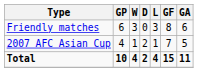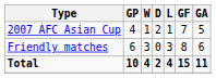rows swapped: Friendly matches <-> 2007 AFC Asian Cup
